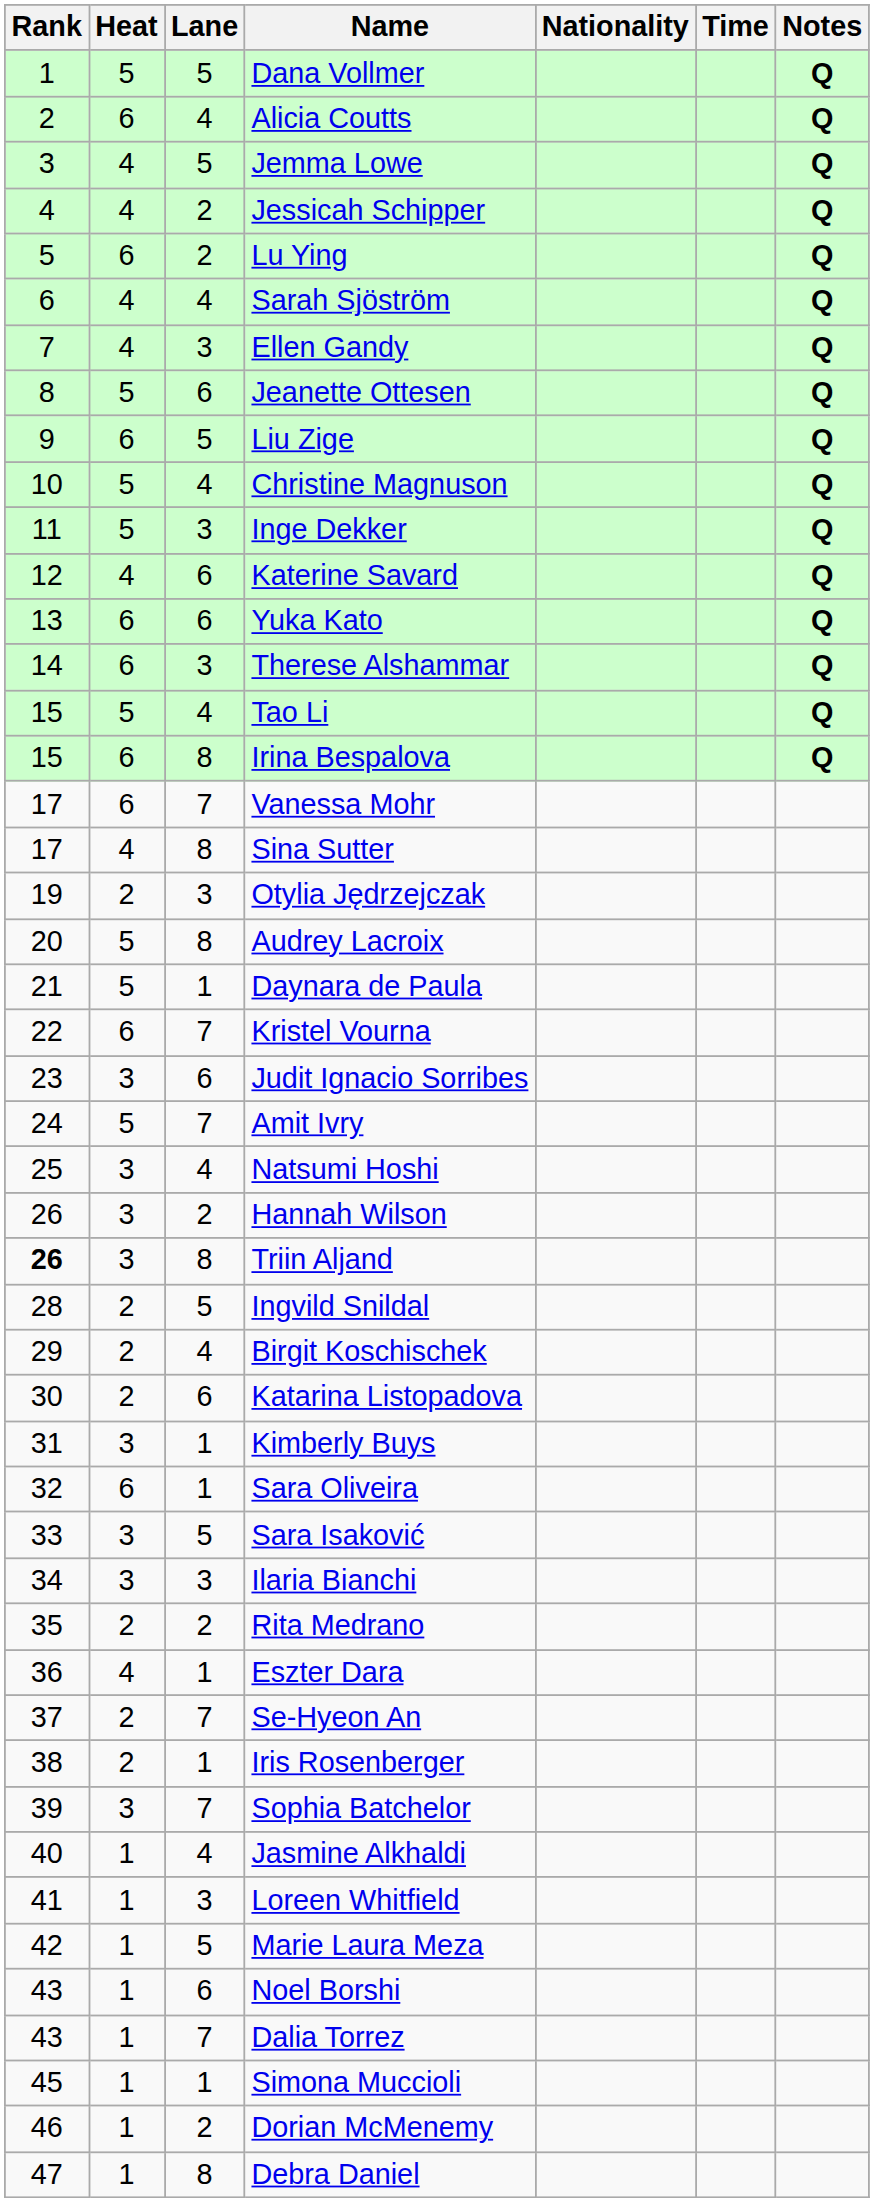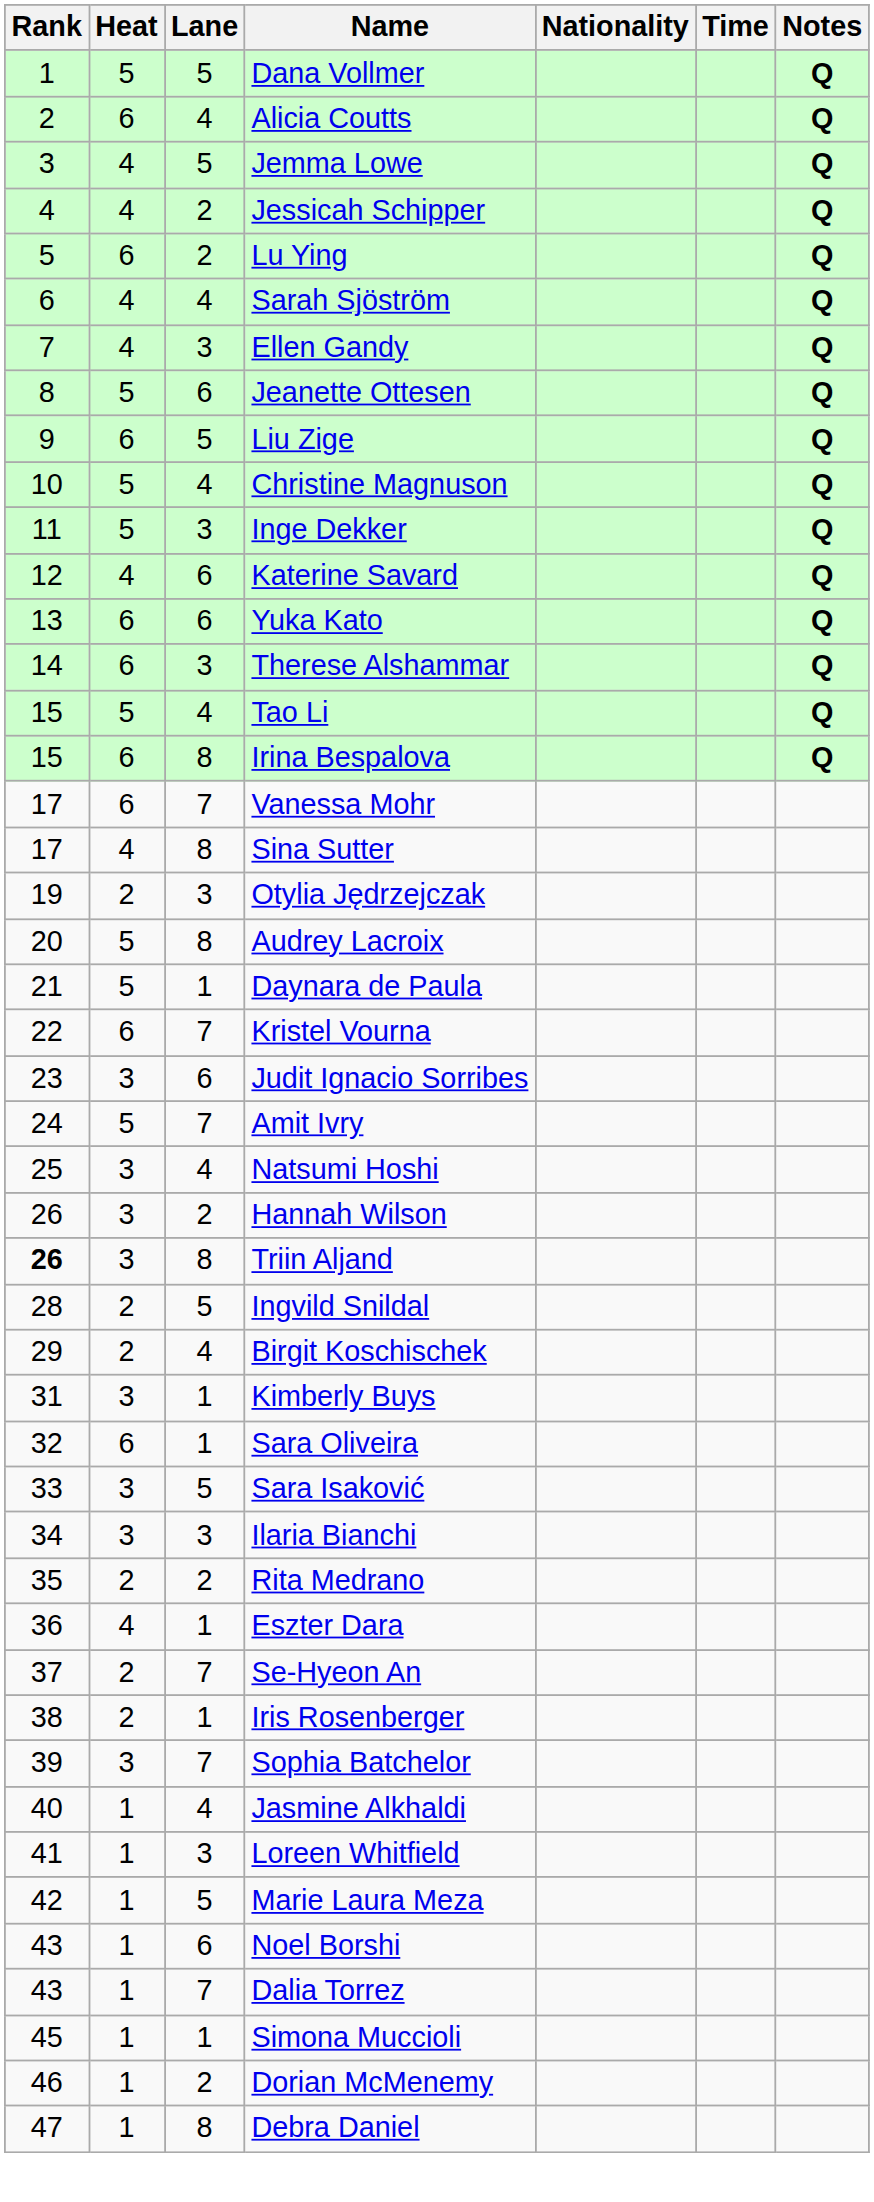- row: 30 | 2 | 6 | Katarina Listopadova
